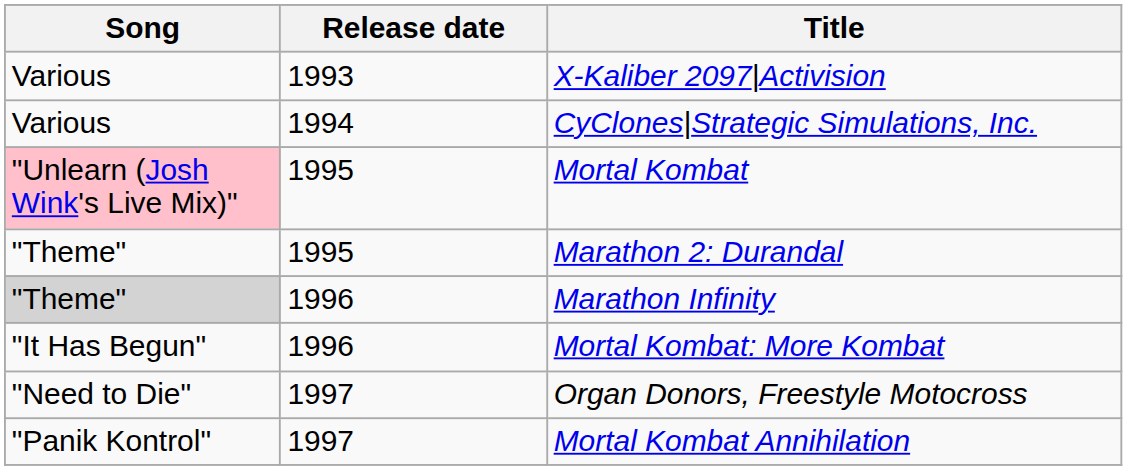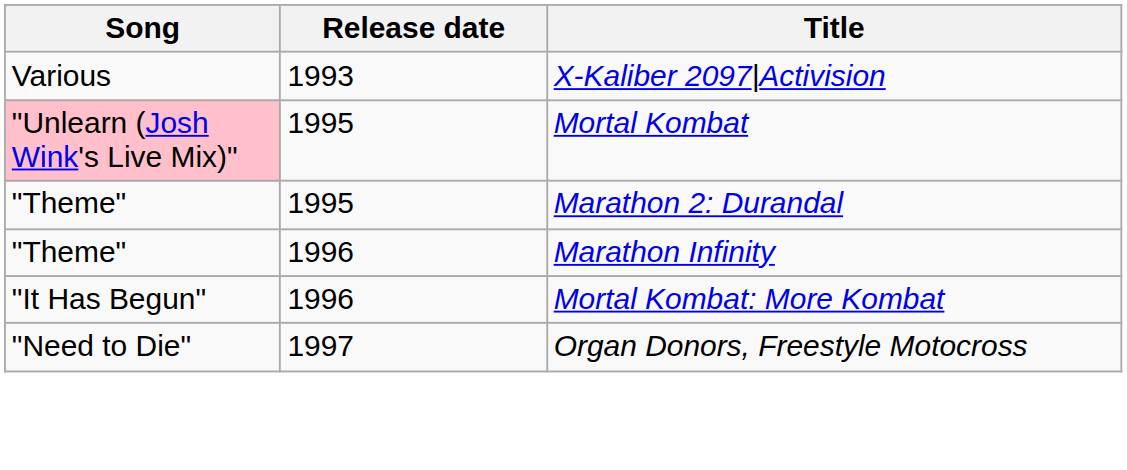- row: Various | 1994 | CyClones|Strategic Simulations, Inc.
Marathon Infinity | Song: lightgrey background -> no background
- row: "Panik Kontrol" | 1997 | Mortal Kombat Annihilation
